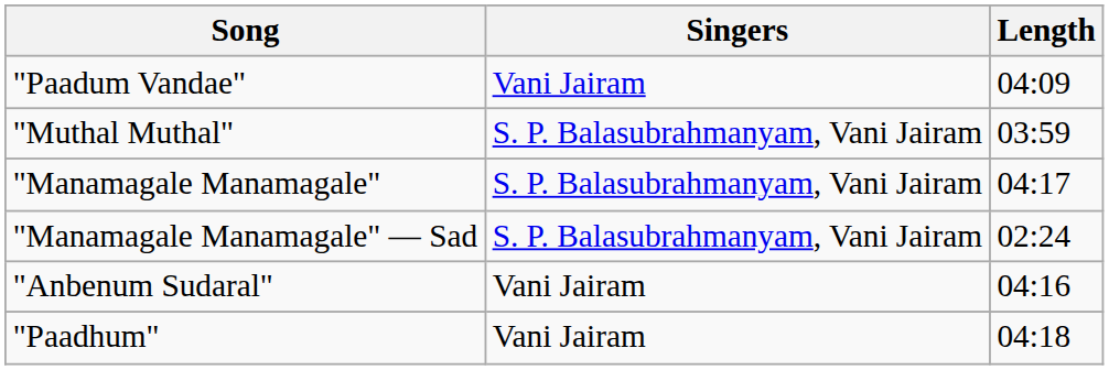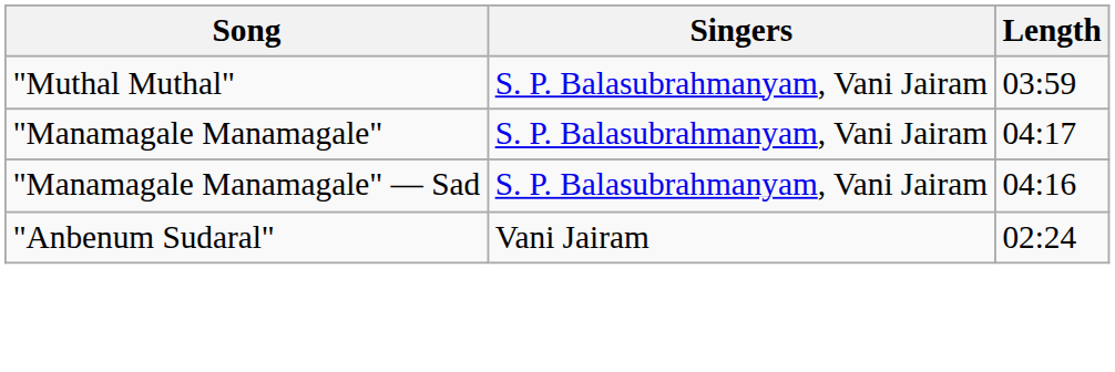- row: "Paadum Vandae" | Vani Jairam | 04:09
"Manamagale Manamagale" — Sad | Length: 02:24 -> 04:16
"Anbenum Sudaral" | Length: 04:16 -> 02:24
- row: "Paadhum" | Vani Jairam | 04:18
